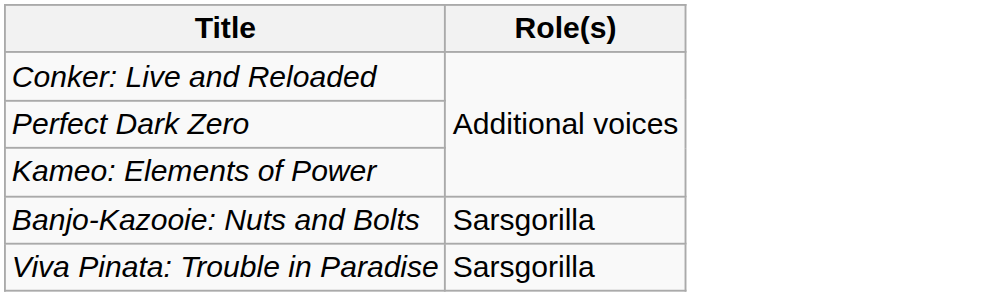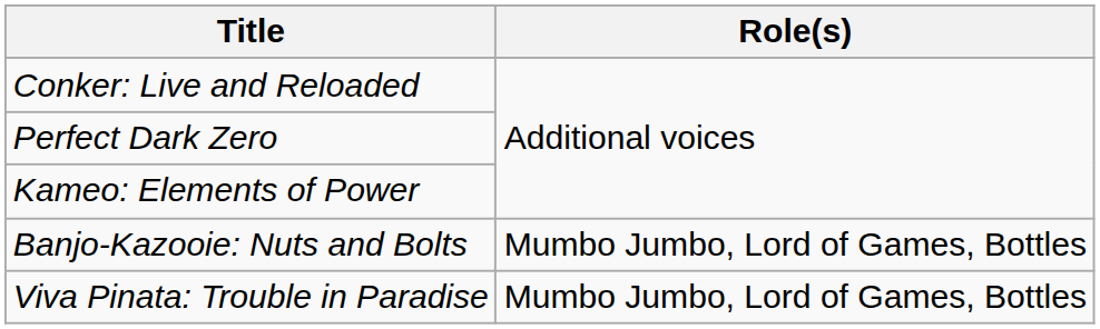Banjo-Kazooie: Nuts and Bolts | Role(s): Sarsgorilla -> Mumbo Jumbo, Lord of Games, Bottles
Viva Pinata: Trouble in Paradise | Role(s): Sarsgorilla -> Mumbo Jumbo, Lord of Games, Bottles
